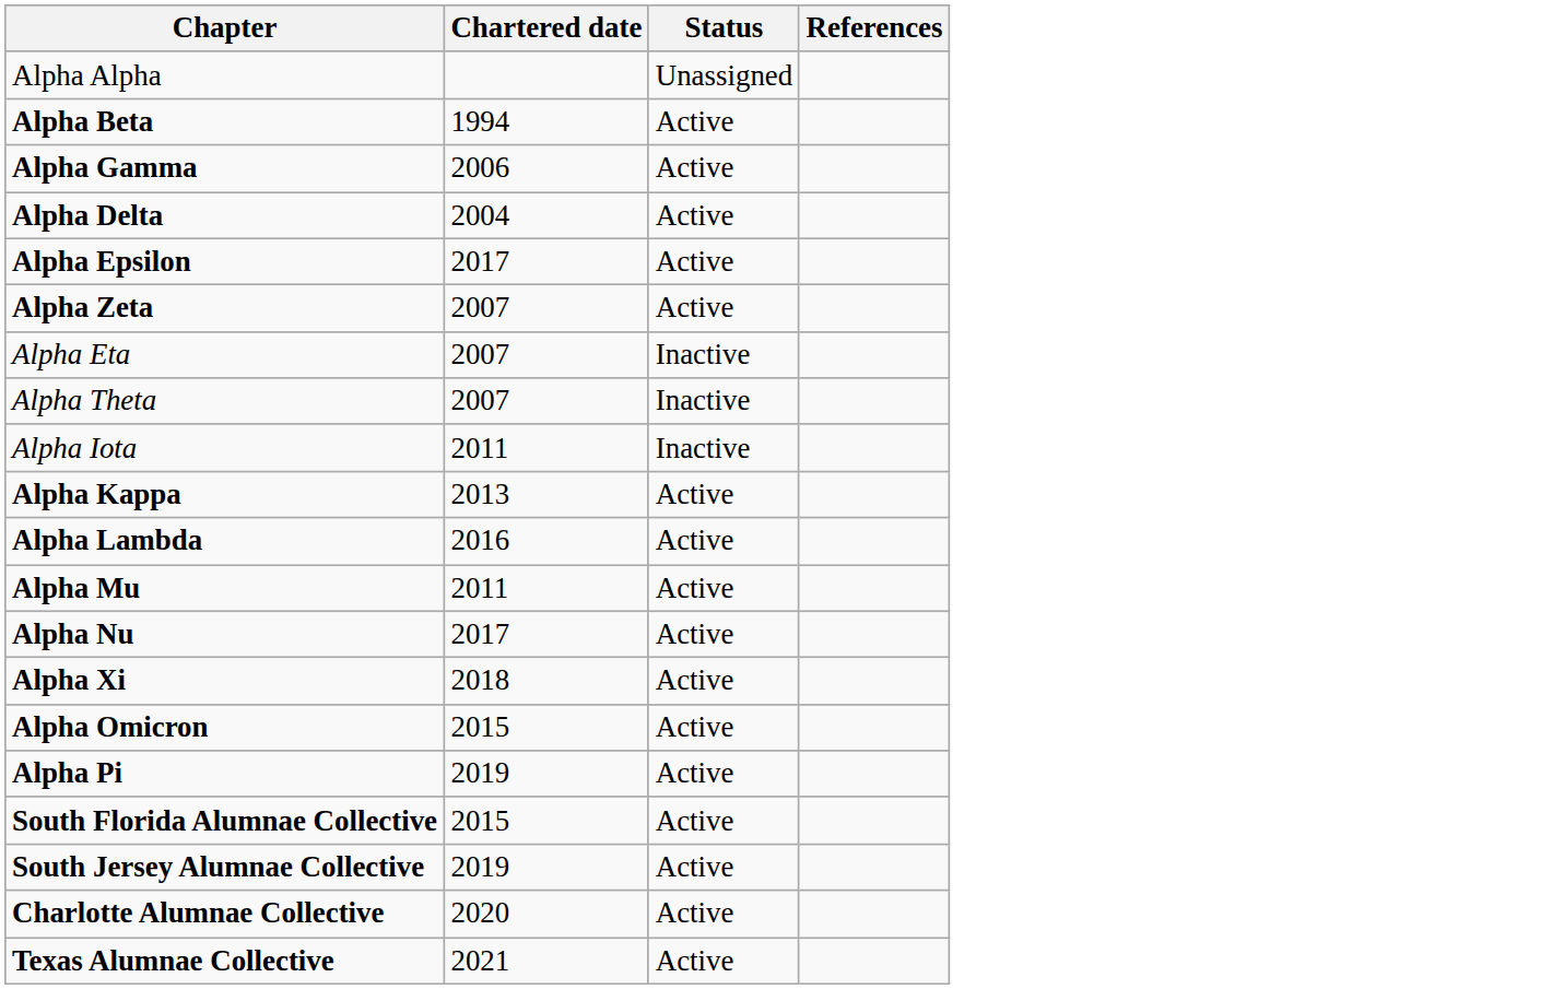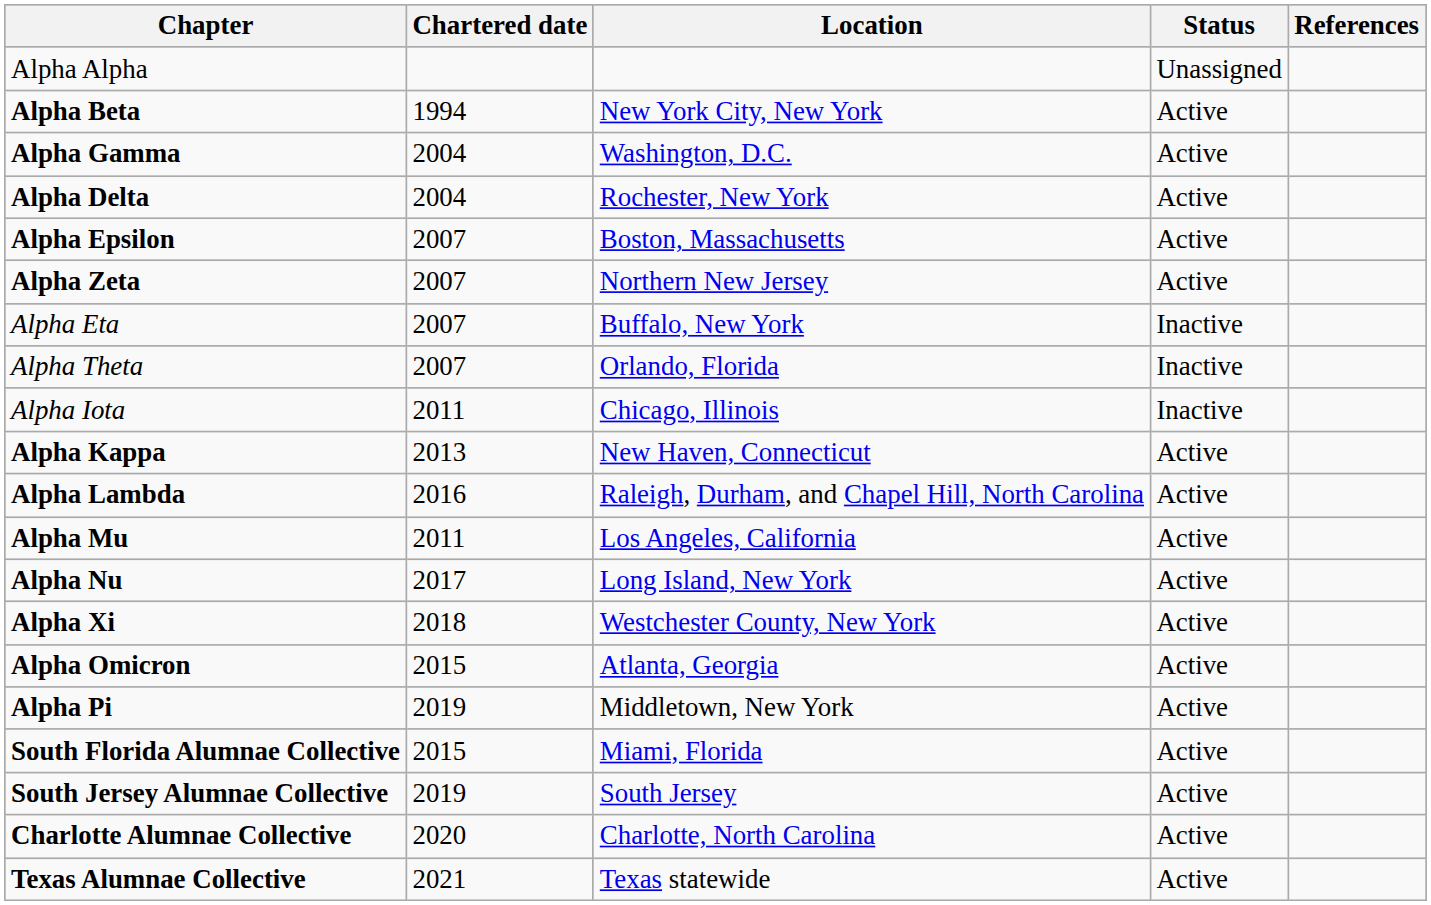+ column: Location | New York City, New York | Washington, D.C. | Rochester, New York | Boston, Massachusetts | Northern New Jersey | Buffalo, New York | Orlando, Florida | Chicago, Illinois | New Haven, Connecticut | Raleigh, Durham, and Chapel Hill, North Carolina | Los Angeles, California | Long Island, New York | Westchester County, New York | Atlanta, Georgia | Middletown, New York | Miami, Florida | South Jersey | Charlotte, North Carolina | Texas statewide
Alpha Gamma | Chartered date: 2006 -> 2004
Alpha Epsilon | Chartered date: 2017 -> 2007
